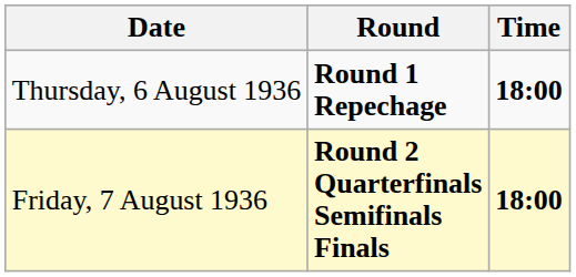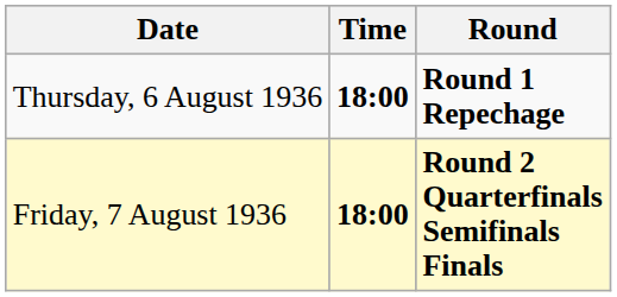columns swapped: Time <-> Round
